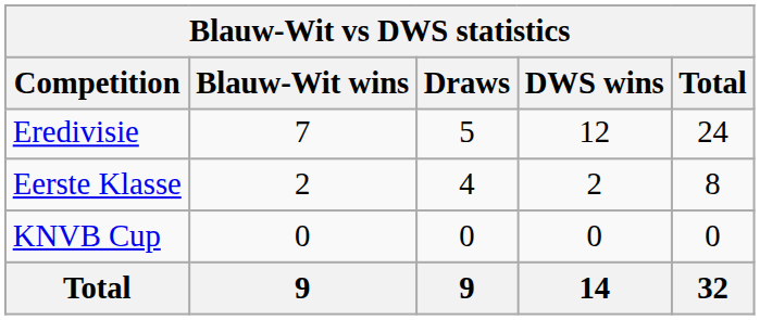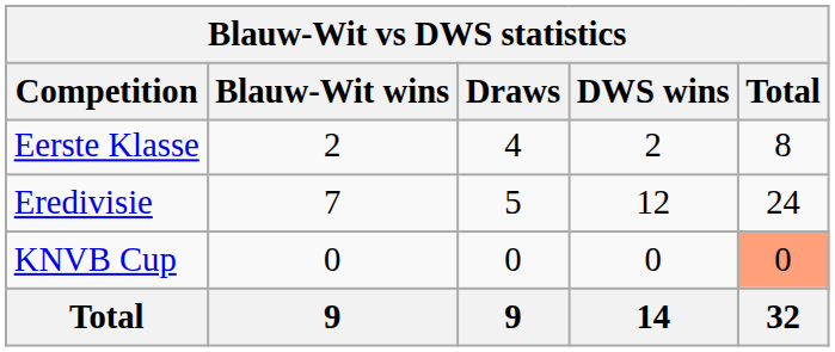rows swapped: Eredivisie <-> Eerste Klasse
KNVB Cup | Total: no background -> lightsalmon background
